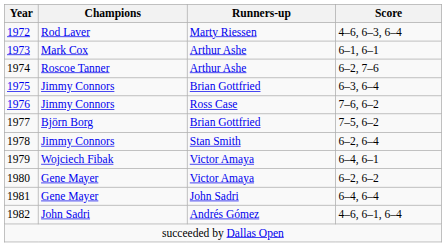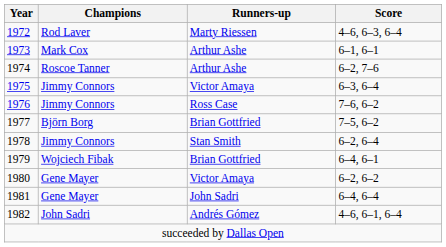1975 | Runners-up: Brian Gottfried -> Victor Amaya
1979 | Runners-up: Victor Amaya -> Brian Gottfried
